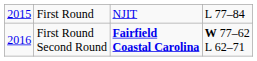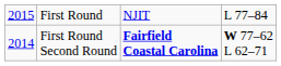First Round Second Round | column 1: 2016 -> 2014
